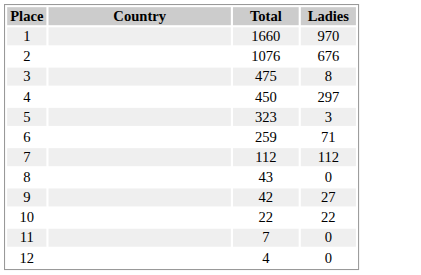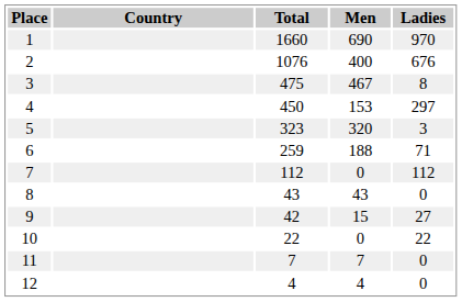+ column: Men | 690 | 400 | 467 | 153 | 320 | 188 | 0 | 43 | 15 | 0 | 7 | 4
